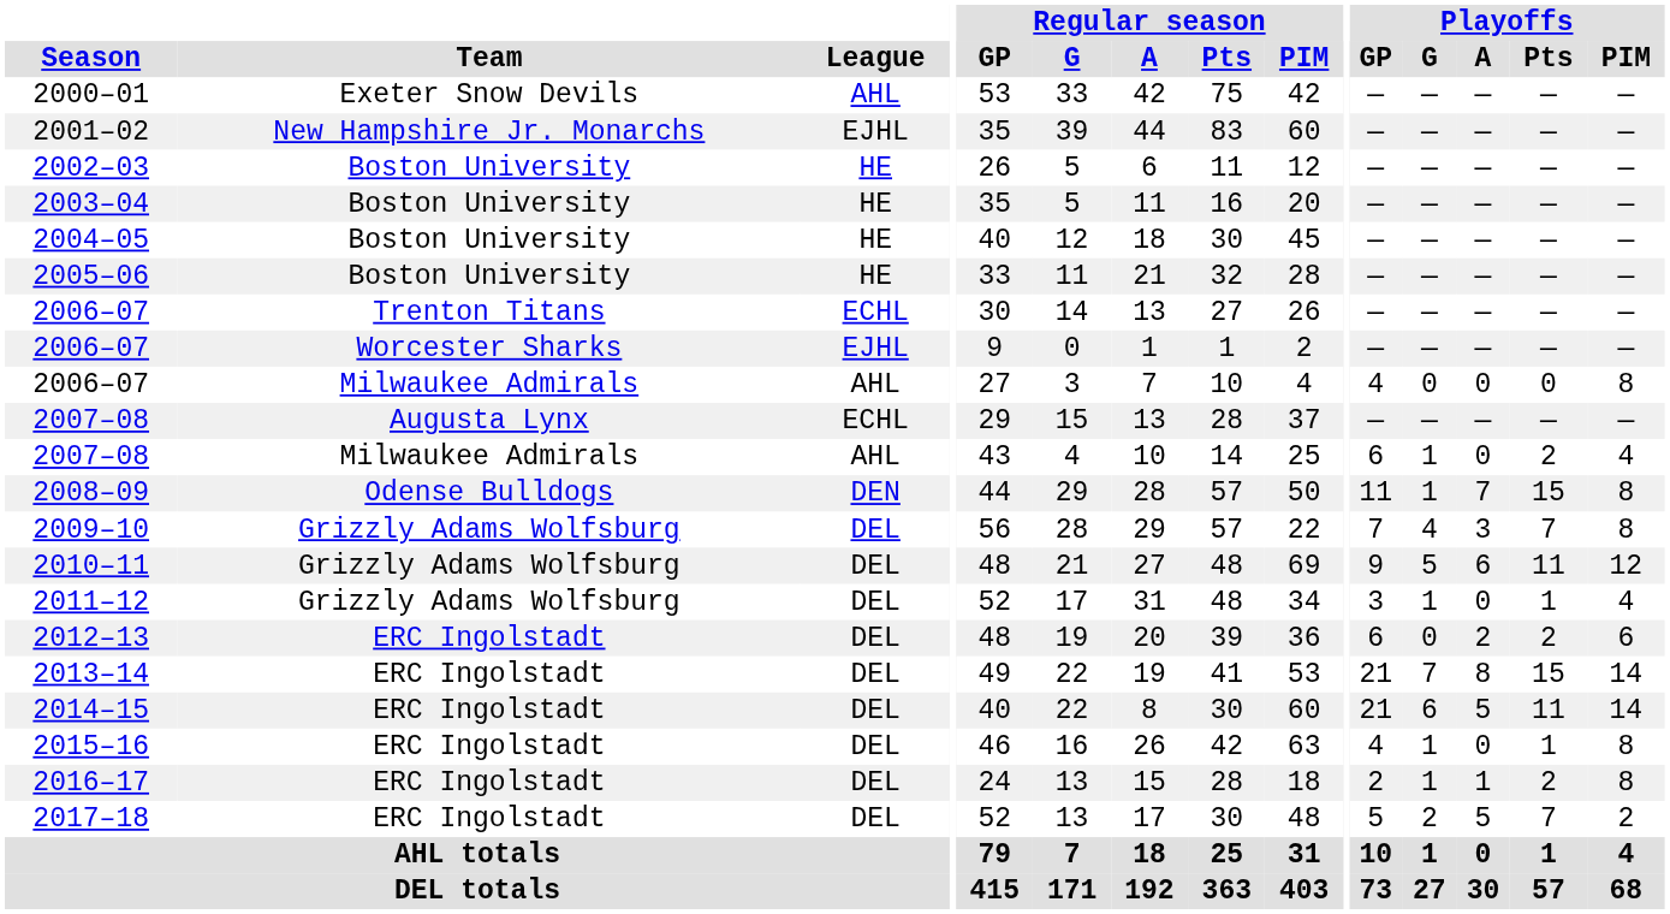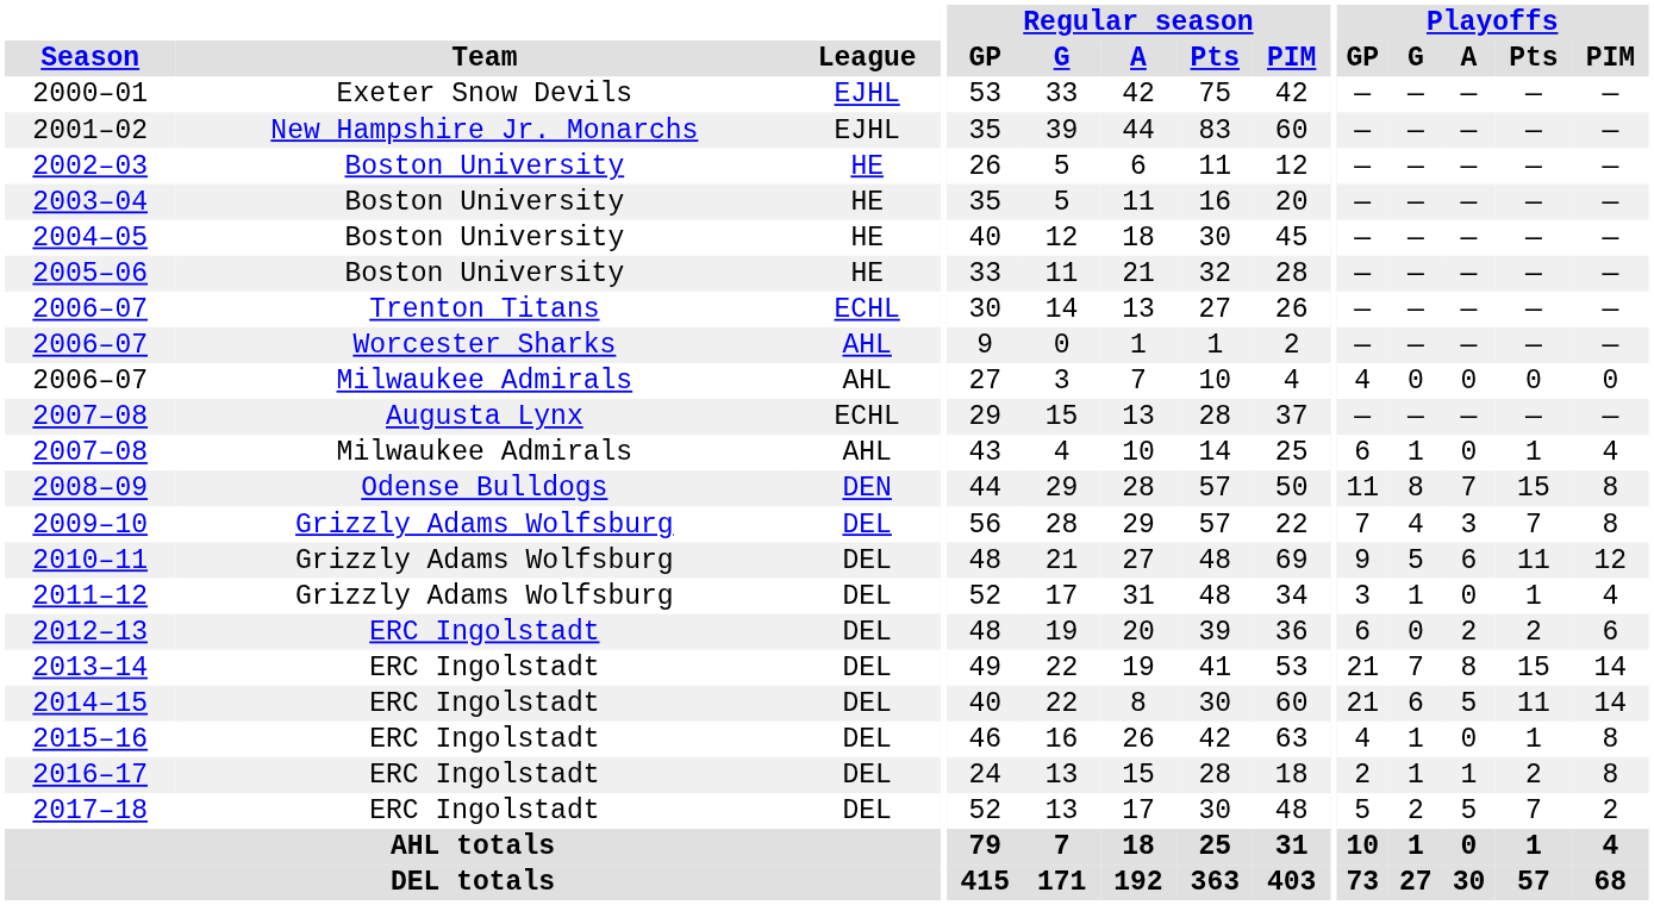2000–01 | League: AHL -> EJHL
2006–07 / Worcester Sharks | League: EJHL -> AHL
2006–07 / Milwaukee Admirals | Playoffs / PIM: 8 -> 0
2007–08 / Milwaukee Admirals | Playoffs / Pts: 2 -> 1
2008–09 | Playoffs / G: 1 -> 8
